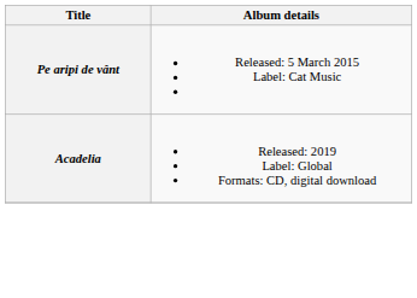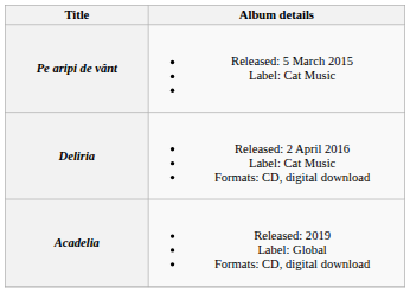+ row: Deliria | Released: 2 April 2016 Label: Cat Music Formats: CD, digital download
